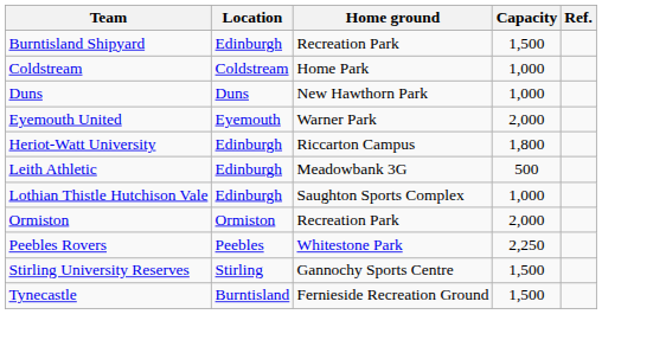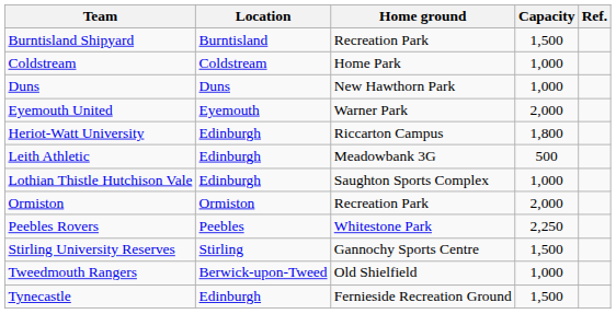Burntisland Shipyard | Location: Edinburgh -> Burntisland
+ row: Tweedmouth Rangers | Berwick-upon-Tweed | Old Shielfield | 1,000
Tynecastle | Location: Burntisland -> Edinburgh
